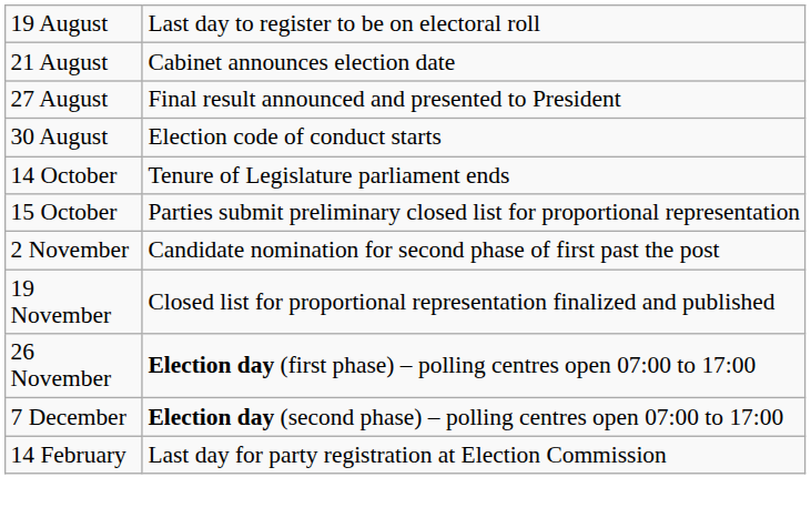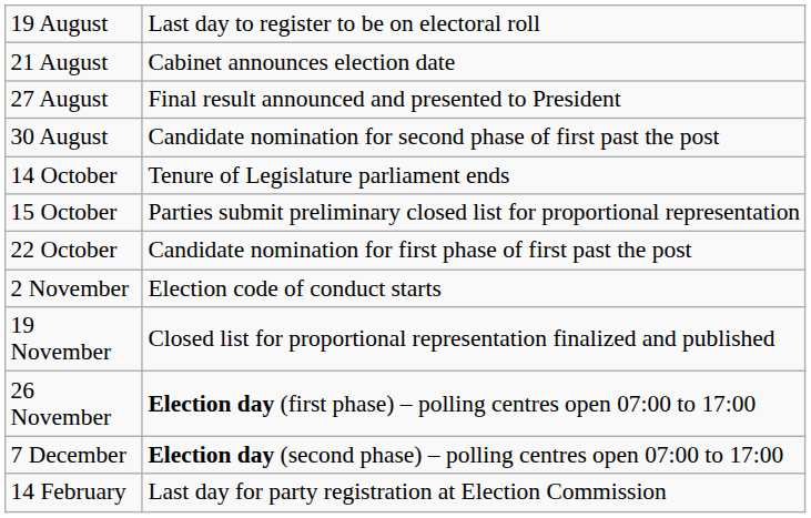30 August | column 2: Election code of conduct starts -> Candidate nomination for second phase of first past the post
+ row: 22 October | Candidate nomination for first phase of first past the post
2 November | column 2: Candidate nomination for second phase of first past the post -> Election code of conduct starts
